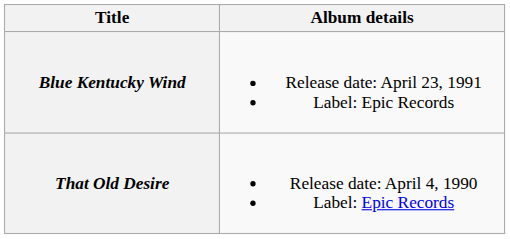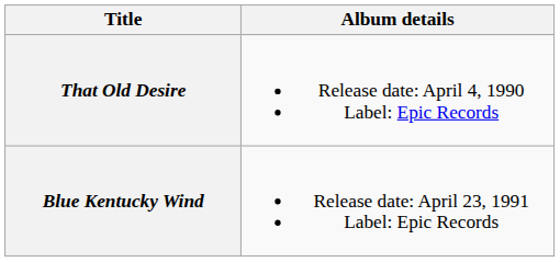rows swapped: That Old Desire <-> Blue Kentucky Wind
